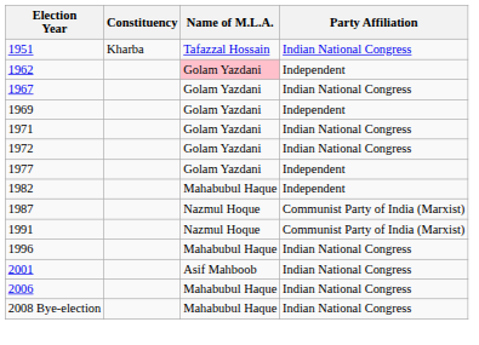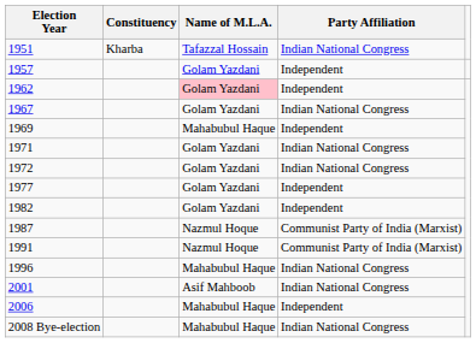+ row: 1957 | Golam Yazdani | Independent
1969 | Name of M.L.A.: Golam Yazdani -> Mahabubul Haque
1982 | Name of M.L.A.: Mahabubul Haque -> Golam Yazdani
2006 | Party Affiliation: Indian National Congress -> Independent
